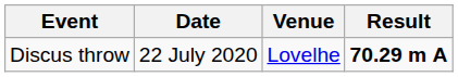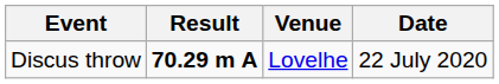columns swapped: Result <-> Date
